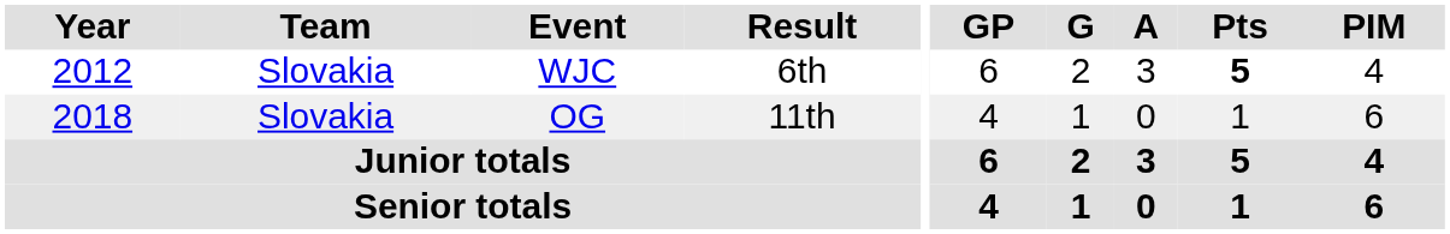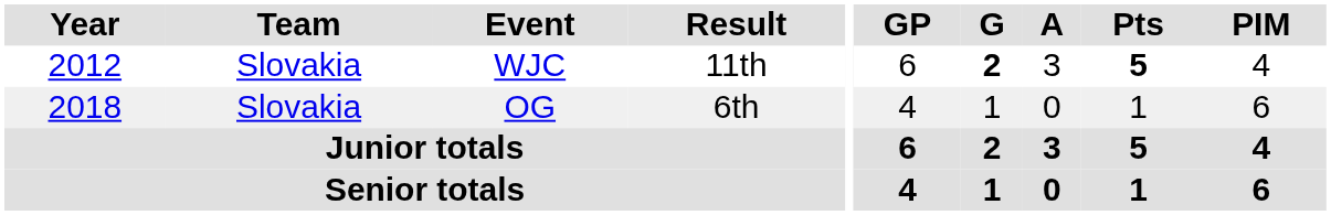WJC | Result: 6th -> 11th
WJC | G: normal -> bold
OG | Result: 11th -> 6th
